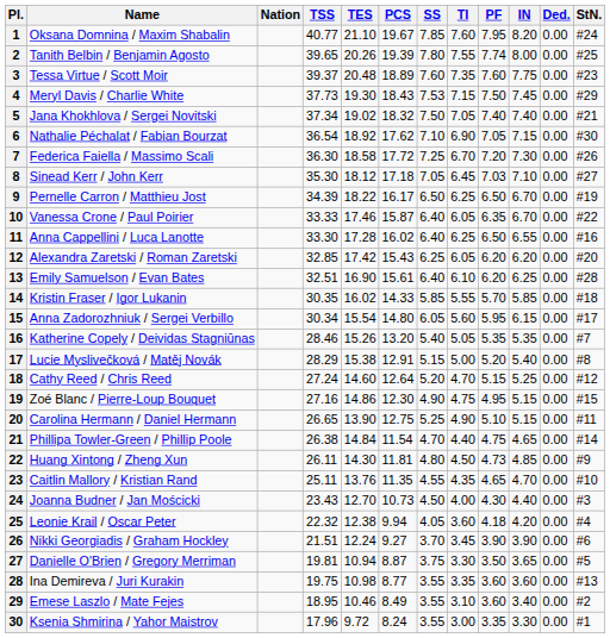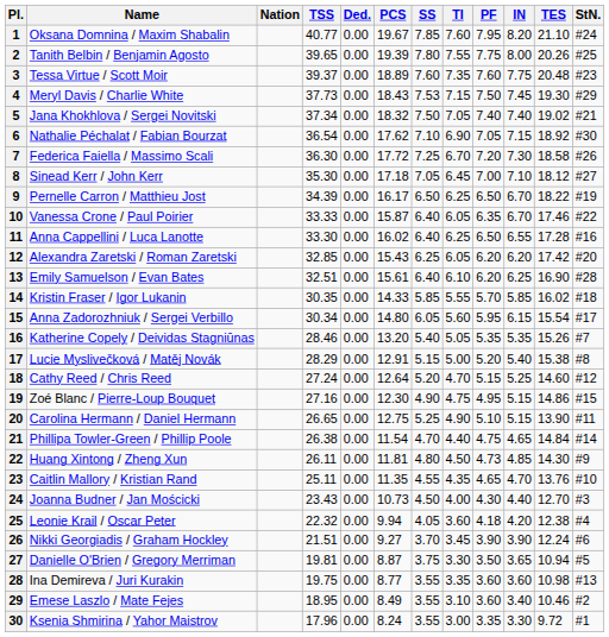columns swapped: TES <-> Ded.
2 | PF: 7.74 -> 7.75
8 | PF: 7.03 -> 7.00
